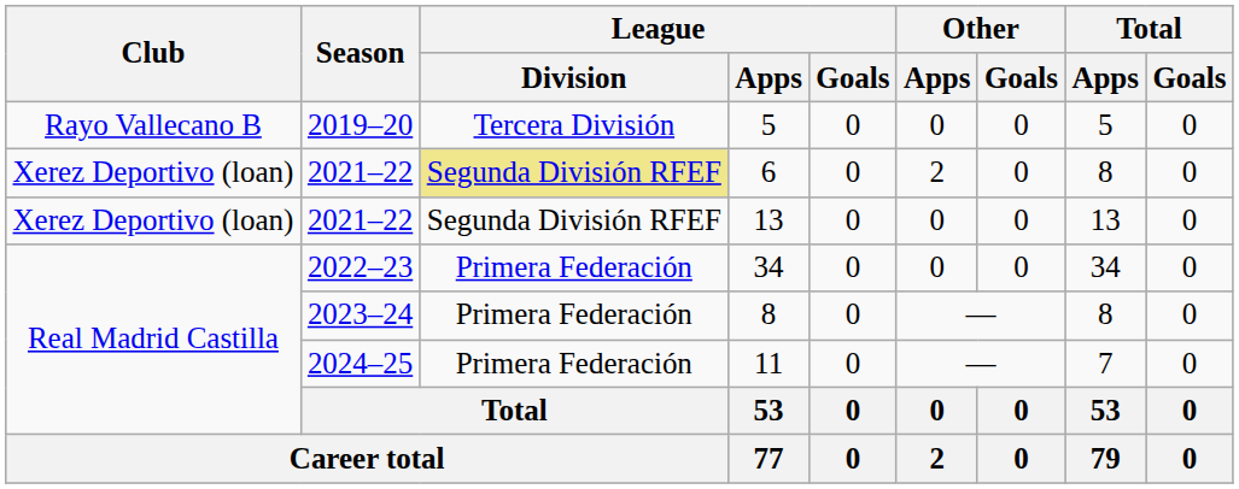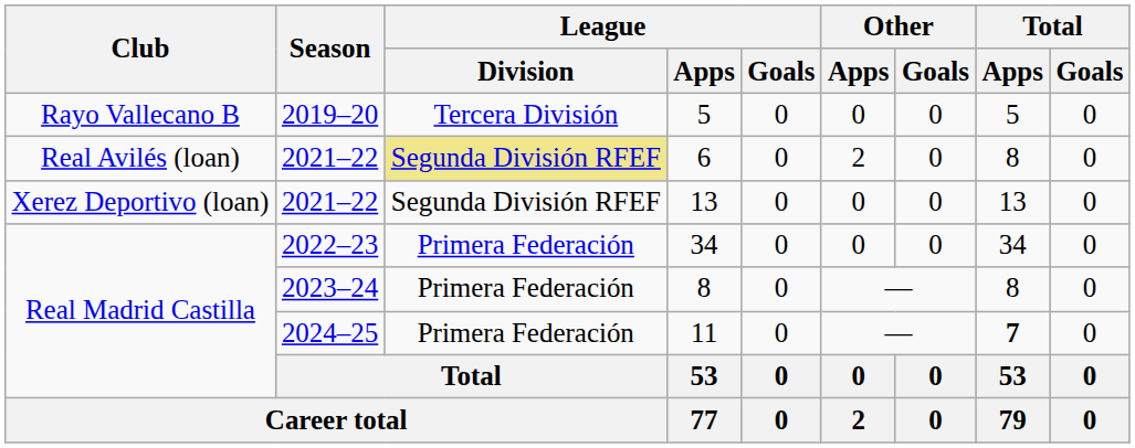6 | Club: Xerez Deportivo (loan) -> Real Avilés (loan)
11 | Total / Apps: normal -> bold
